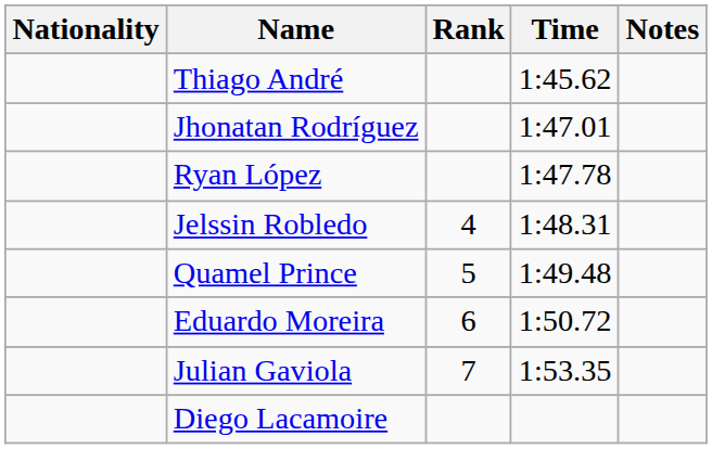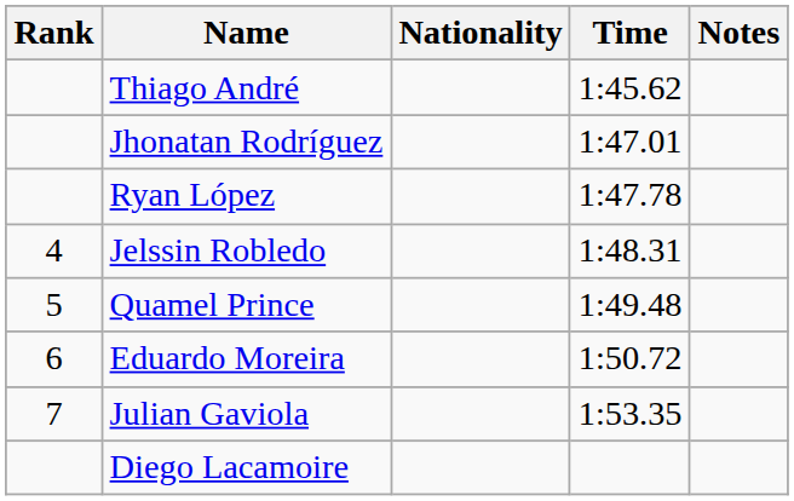columns swapped: Rank <-> Nationality
